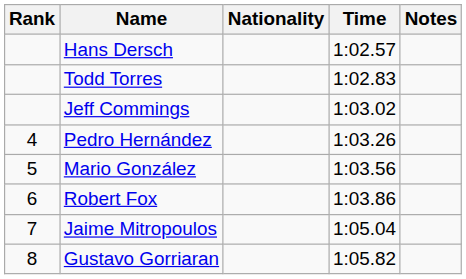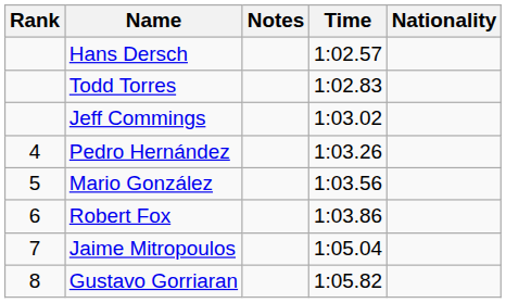columns swapped: Nationality <-> Notes
